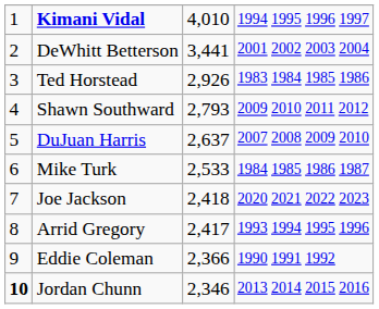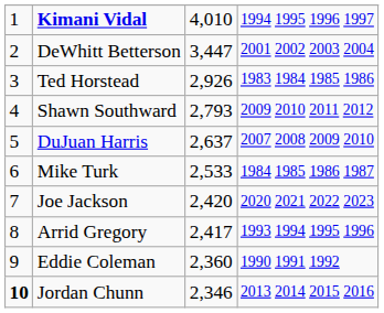DeWhitt Betterson | column 3: 3,441 -> 3,447
Joe Jackson | column 3: 2,418 -> 2,420
Eddie Coleman | column 3: 2,366 -> 2,360
